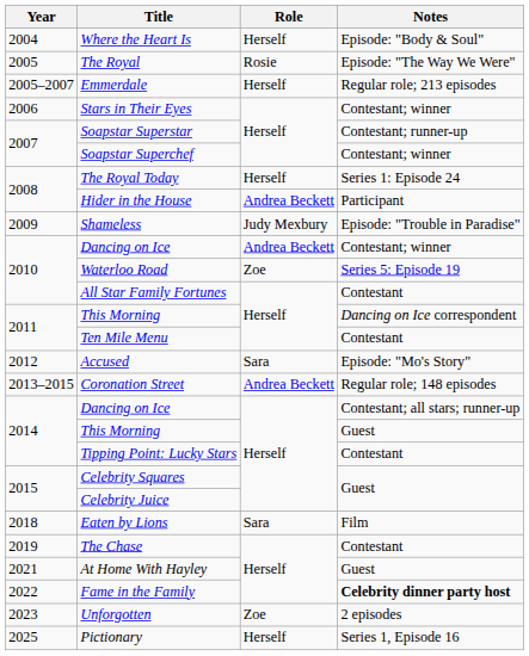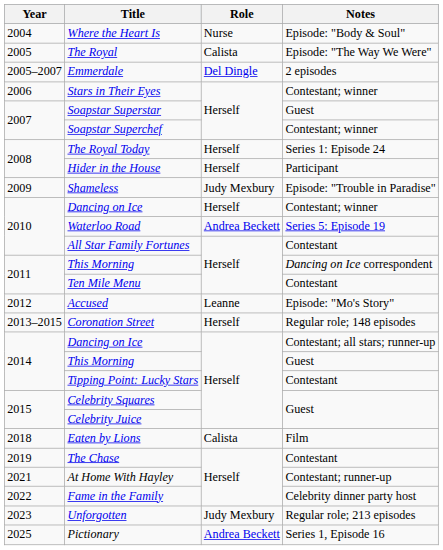Where the Heart Is | Role: Herself -> Nurse
The Royal | Role: Rosie -> Calista
Emmerdale | Role: Herself -> Del Dingle
Emmerdale | Notes: Regular role; 213 episodes -> 2 episodes
Soapstar Superstar | Notes: Contestant; runner-up -> Guest
Hider in the House | Role: Andrea Beckett -> Herself
2010 / Dancing on Ice | Role: Andrea Beckett -> Herself
Waterloo Road | Role: Zoe -> Andrea Beckett
Accused | Role: Sara -> Leanne
Coronation Street | Role: Andrea Beckett -> Herself
Eaten by Lions | Role: Sara -> Calista
At Home With Hayley | Notes: Guest -> Contestant; runner-up
Fame in the Family | Notes: bold -> normal
Unforgotten | Role: Zoe -> Judy Mexbury
Unforgotten | Notes: 2 episodes -> Regular role; 213 episodes
Pictionary | Role: Herself -> Andrea Beckett
